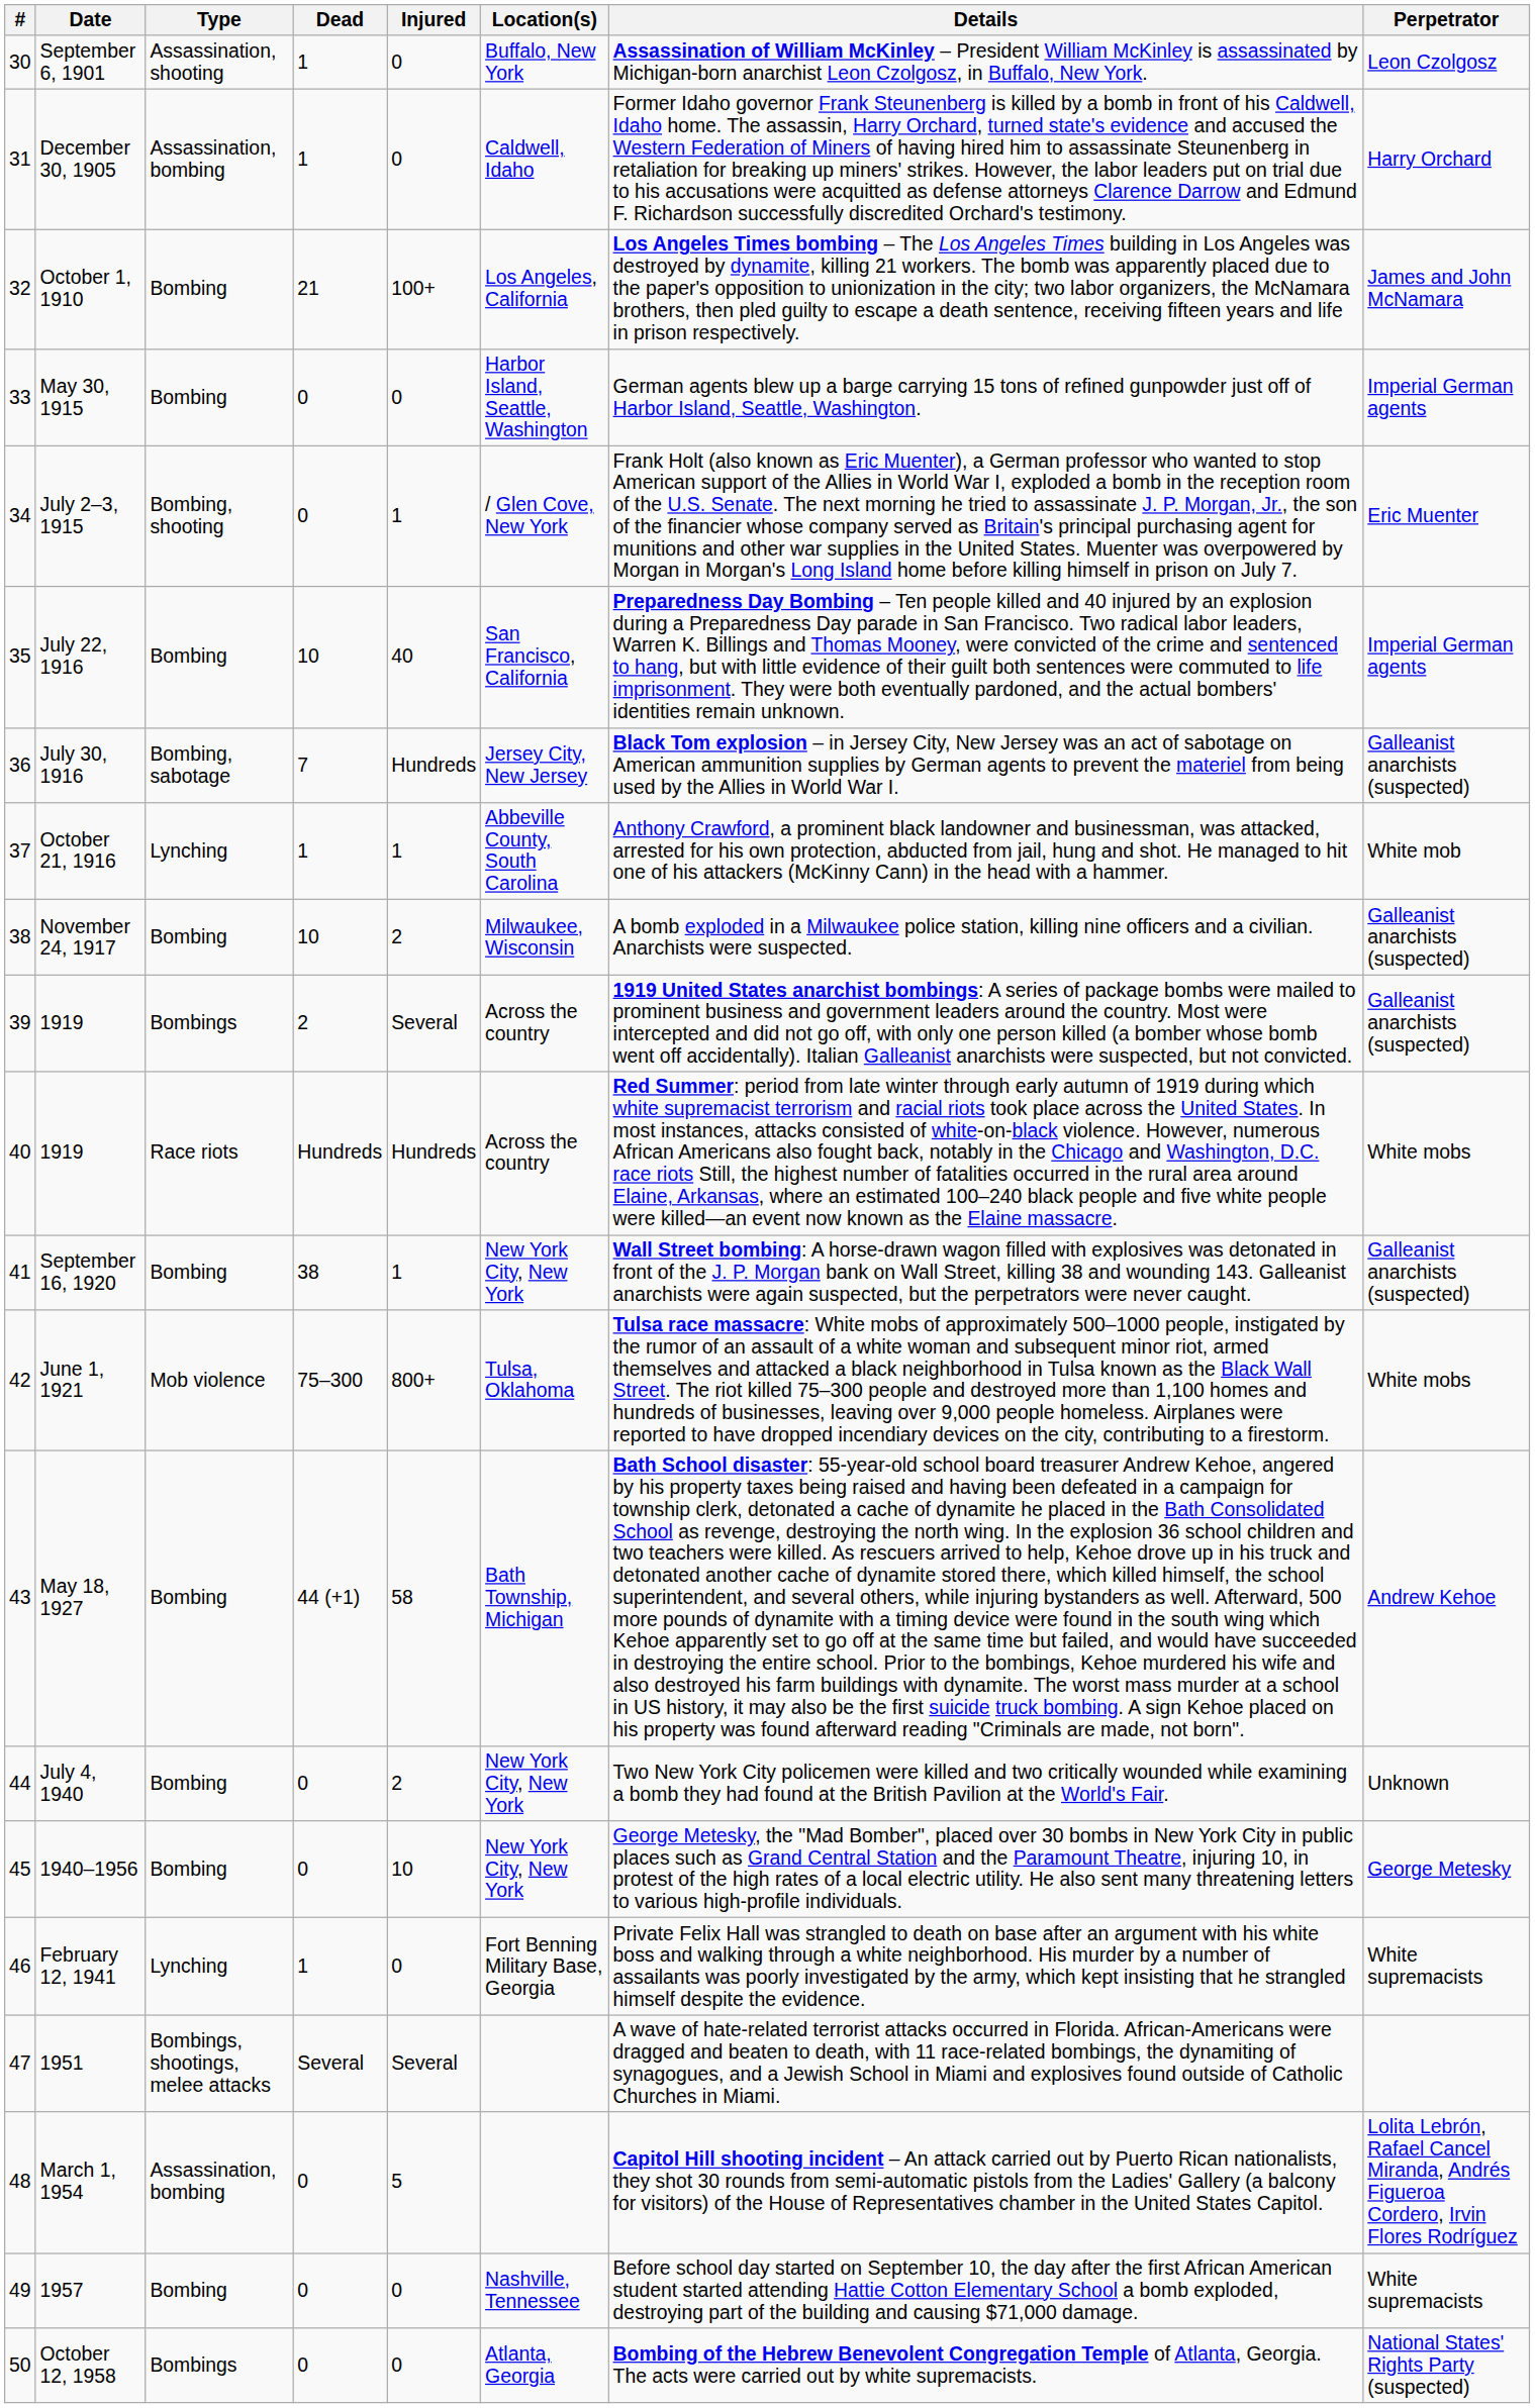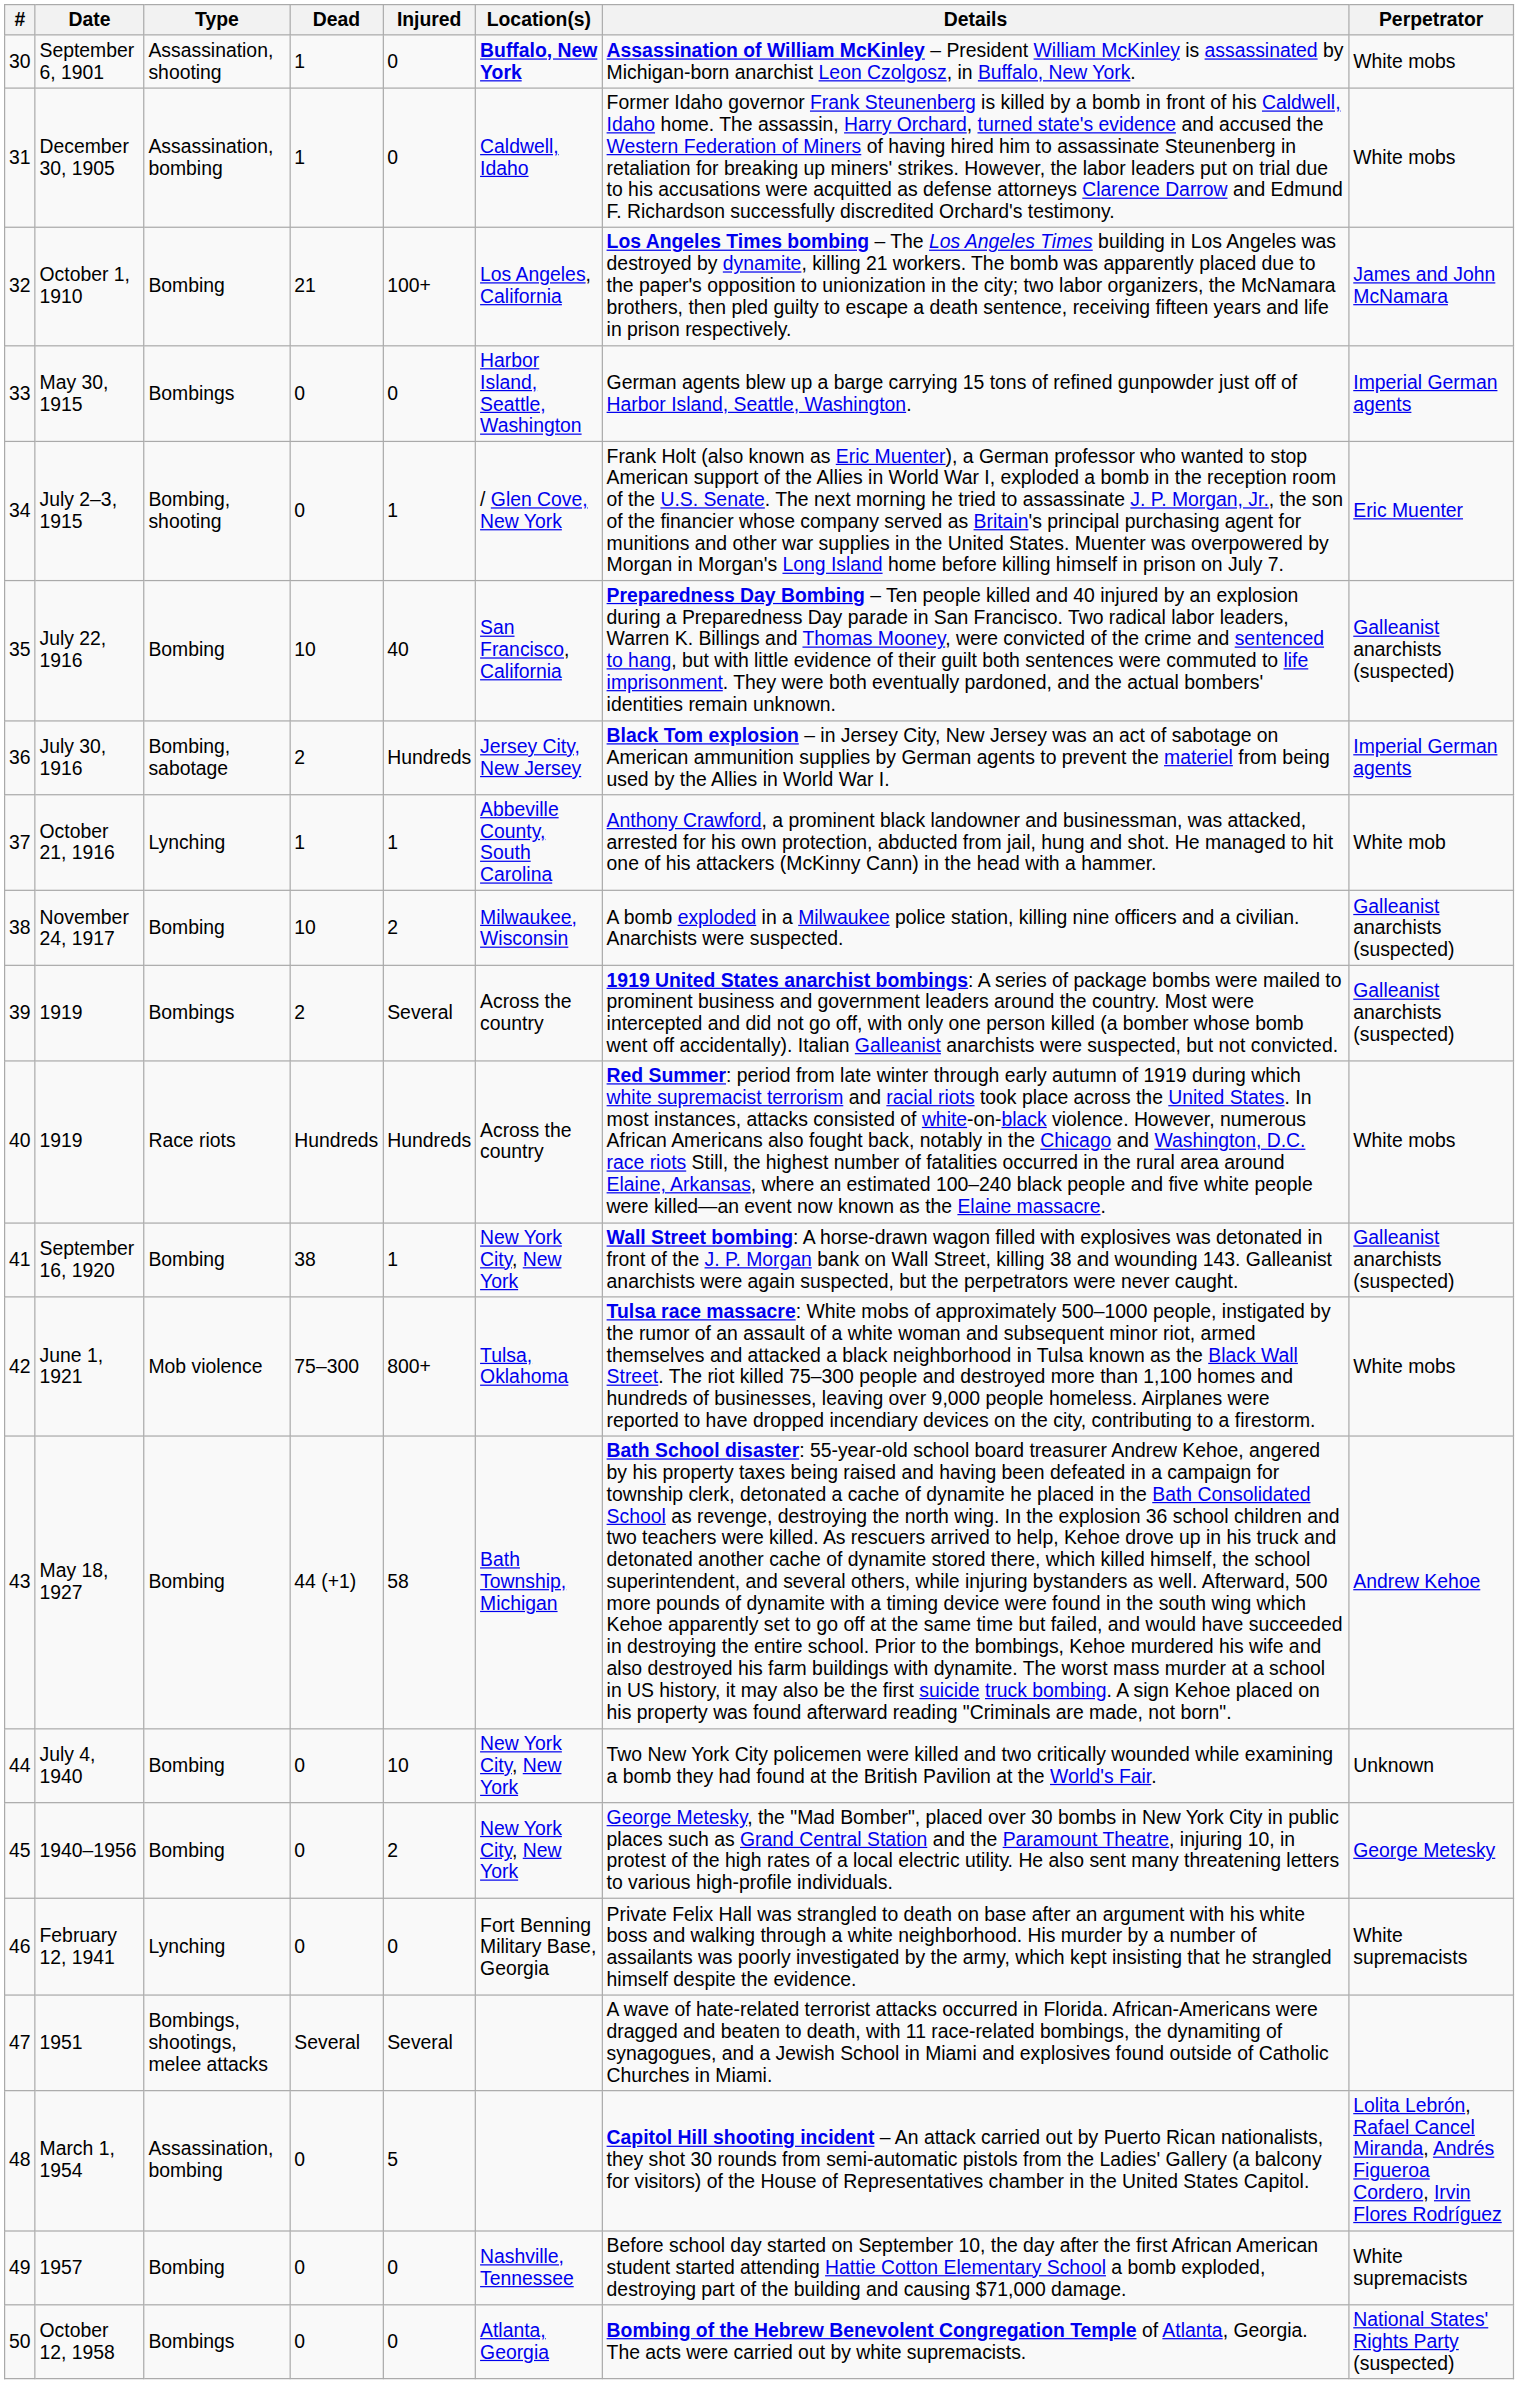September 6, 1901 | Location(s): normal -> bold
September 6, 1901 | Perpetrator: Leon Czolgosz -> White mobs
December 30, 1905 | Perpetrator: Harry Orchard -> White mobs
May 30, 1915 | Type: Bombing -> Bombings
July 22, 1916 | Perpetrator: Imperial German agents -> Galleanist anarchists (suspected)
July 30, 1916 | Dead: 7 -> 2
July 30, 1916 | Perpetrator: Galleanist anarchists (suspected) -> Imperial German agents
July 4, 1940 | Injured: 2 -> 10
1940–1956 | Injured: 10 -> 2
February 12, 1941 | Dead: 1 -> 0
